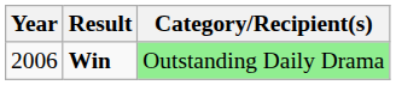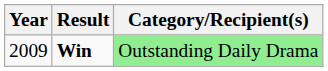Win | Year: 2006 -> 2009
